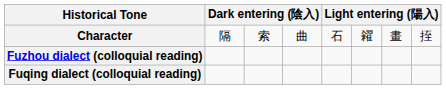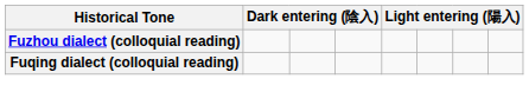- row: Character | 隔 | 索 | 曲 | 石 | 糴 | 畫 | 挃
